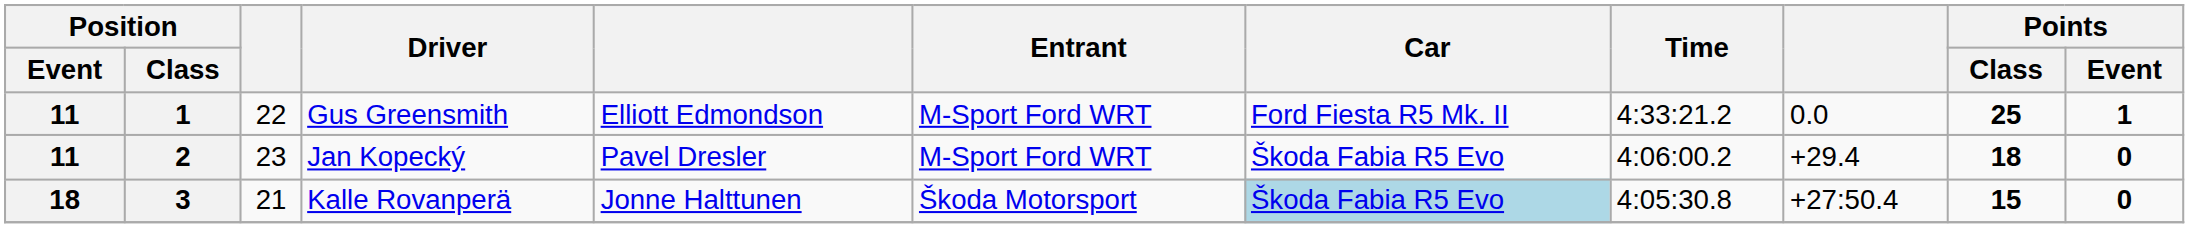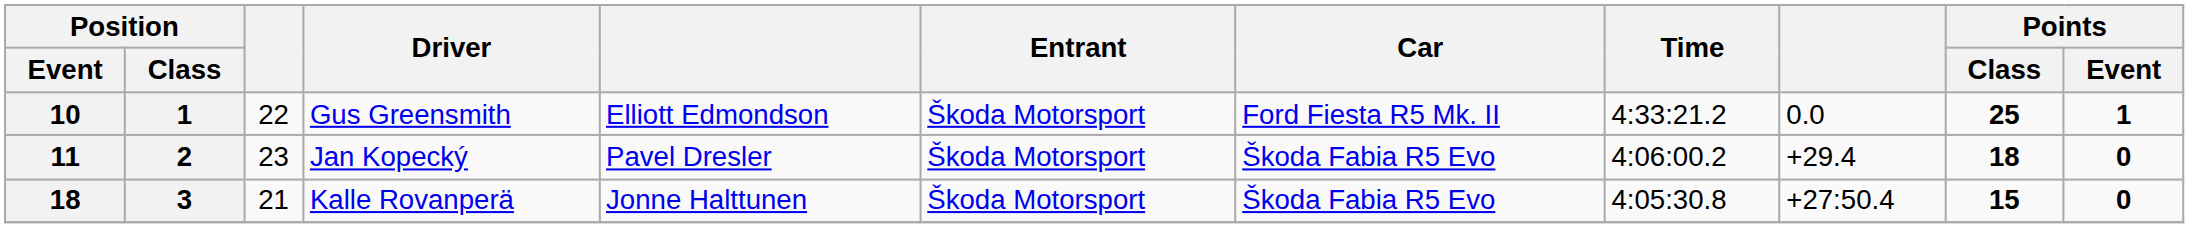Gus Greensmith | Position / Event: 11 -> 10
Gus Greensmith | Entrant: M-Sport Ford WRT -> Škoda Motorsport
Jan Kopecký | Entrant: M-Sport Ford WRT -> Škoda Motorsport
Kalle Rovanperä | Car: lightblue background -> no background
